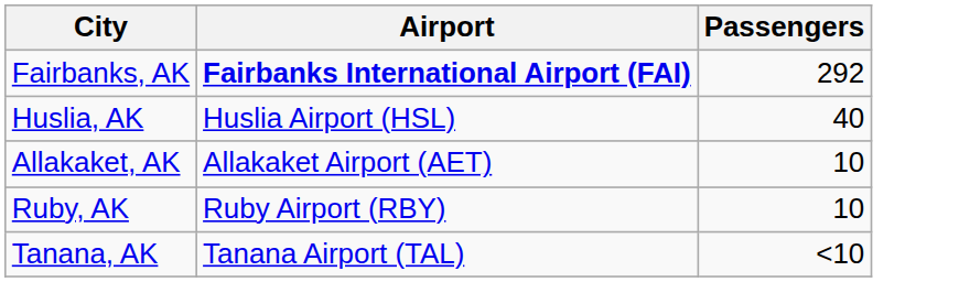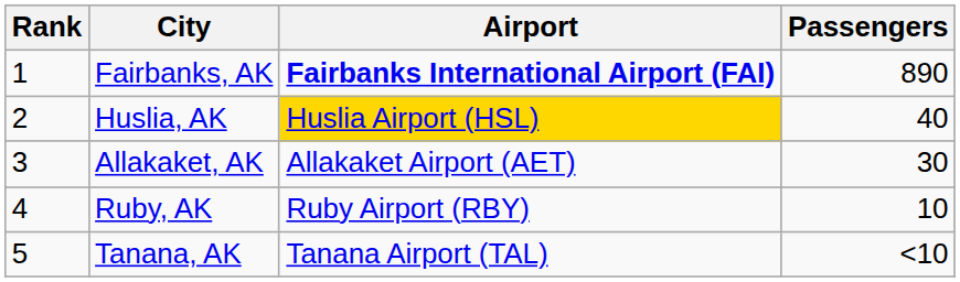+ column: Rank | 1 | 2 | 3 | 4 | 5
Fairbanks, AK | Passengers: 292 -> 890
Huslia, AK | Airport: no background -> gold background
Allakaket, AK | Passengers: 10 -> 30
